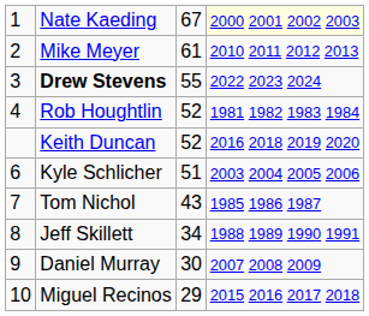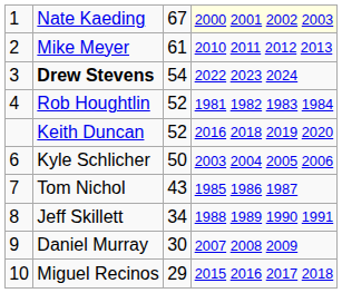Drew Stevens | column 3: 55 -> 54
Kyle Schlicher | column 3: 51 -> 50
